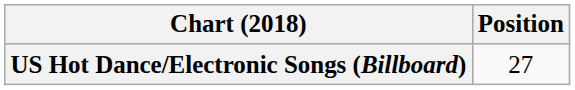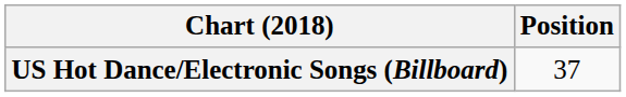US Hot Dance/Electronic Songs (Billboard) | Position: 27 -> 37
